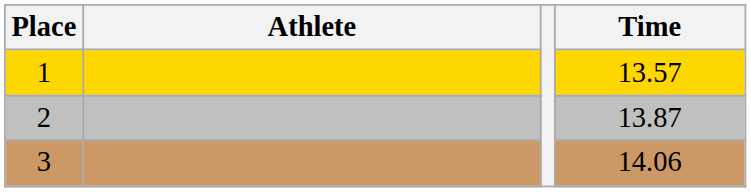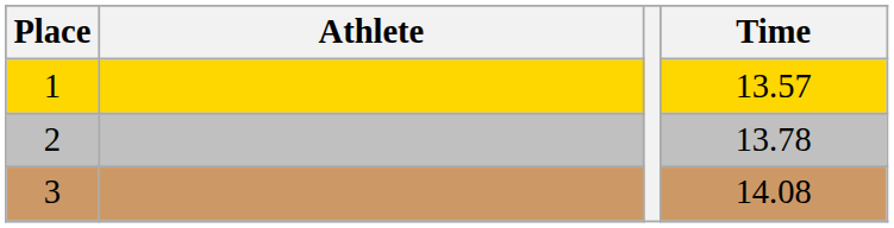2 | Time: 13.87 -> 13.78
3 | Time: 14.06 -> 14.08
